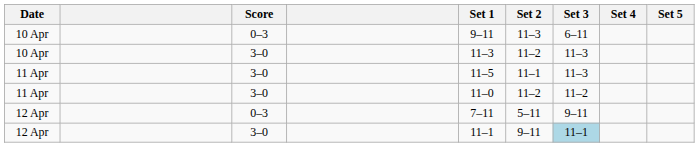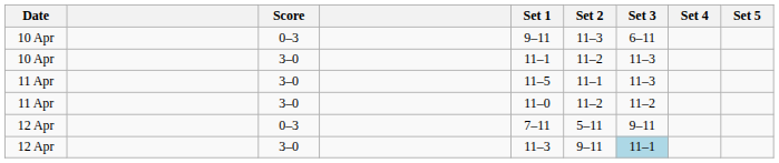10 Apr / 3–0 | Set 1: 11–3 -> 11–1
12 Apr / 3–0 | Set 1: 11–1 -> 11–3
